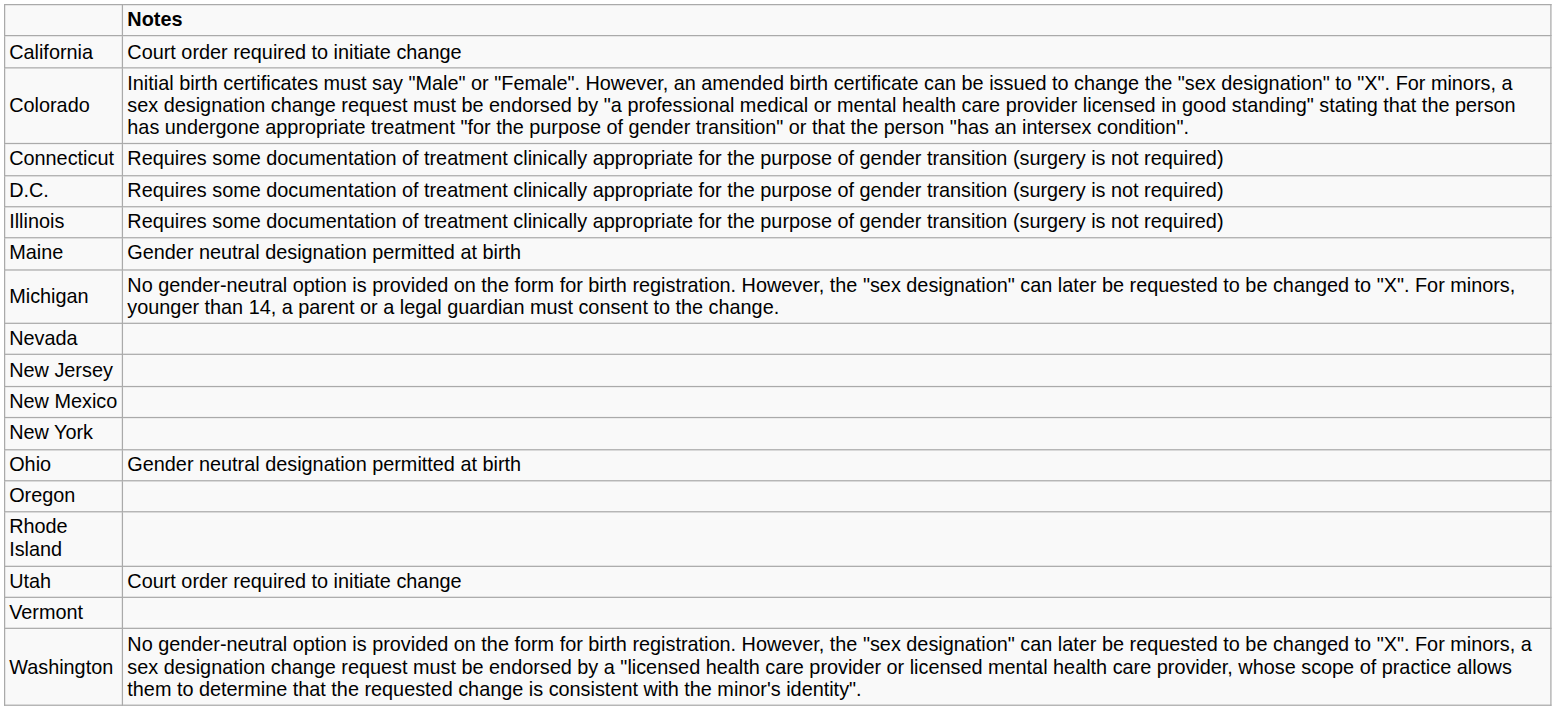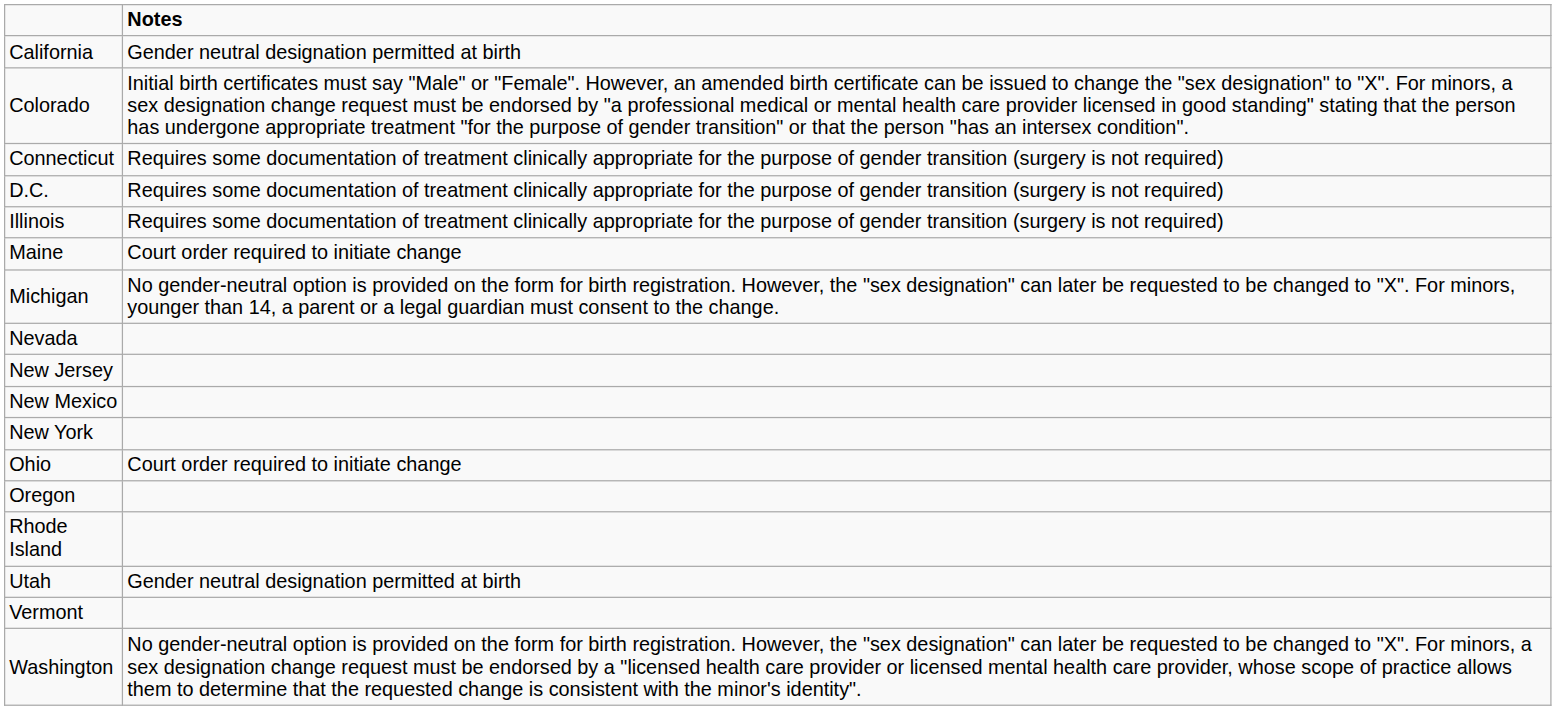California | Notes: Court order required to initiate change -> Gender neutral designation permitted at birth
Maine | Notes: Gender neutral designation permitted at birth -> Court order required to initiate change
Ohio | Notes: Gender neutral designation permitted at birth -> Court order required to initiate change
Utah | Notes: Court order required to initiate change -> Gender neutral designation permitted at birth
